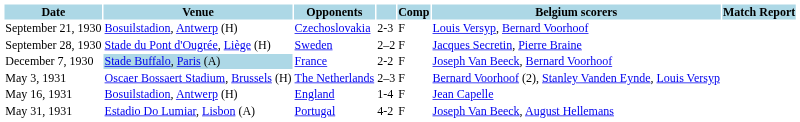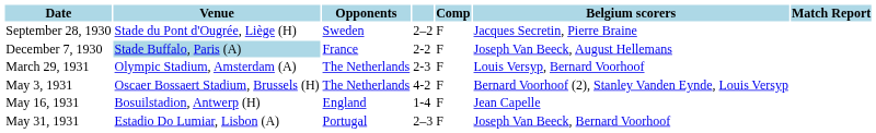- row: September 21, 1930 | Bosuilstadion, Antwerp (H) | Czechoslovakia | 2-3 | F | Louis Versyp, Bernard Voorhoof
December 7, 1930 | Belgium scorers: Joseph Van Beeck, Bernard Voorhoof -> Joseph Van Beeck, August Hellemans
+ row: March 29, 1931 | Olympic Stadium, Amsterdam (A) | The Netherlands | 2-3 | F | Louis Versyp, Bernard Voorhoof
May 3, 1931 | column 4: 2–3 -> 4-2
May 31, 1931 | column 4: 4-2 -> 2–3
May 31, 1931 | Belgium scorers: Joseph Van Beeck, August Hellemans -> Joseph Van Beeck, Bernard Voorhoof
